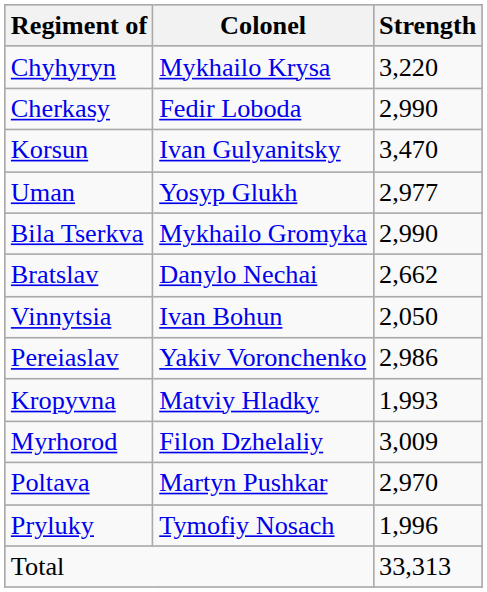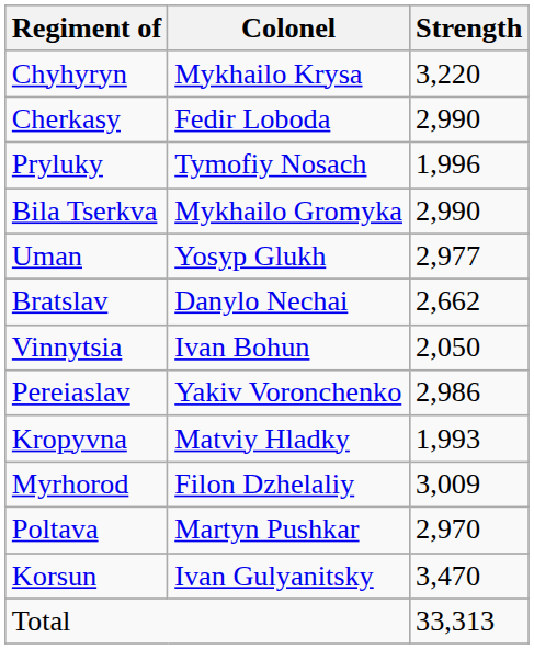rows swapped: Korsun <-> Pryluky
rows swapped: Bila Tserkva <-> Uman
